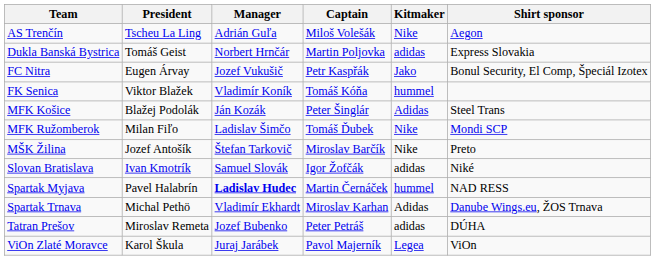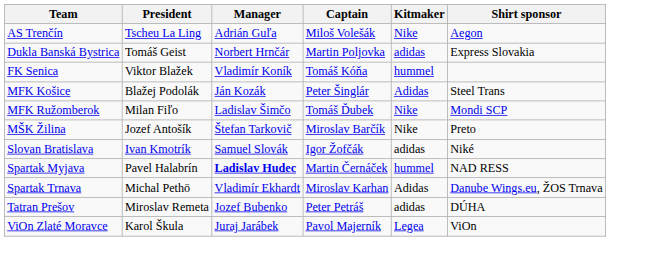- row: FC Nitra | Eugen Árvay | Jozef Vukušič | Petr Kaspřák | Jako | Bonul Security, El Comp, Špeciál Izotex
